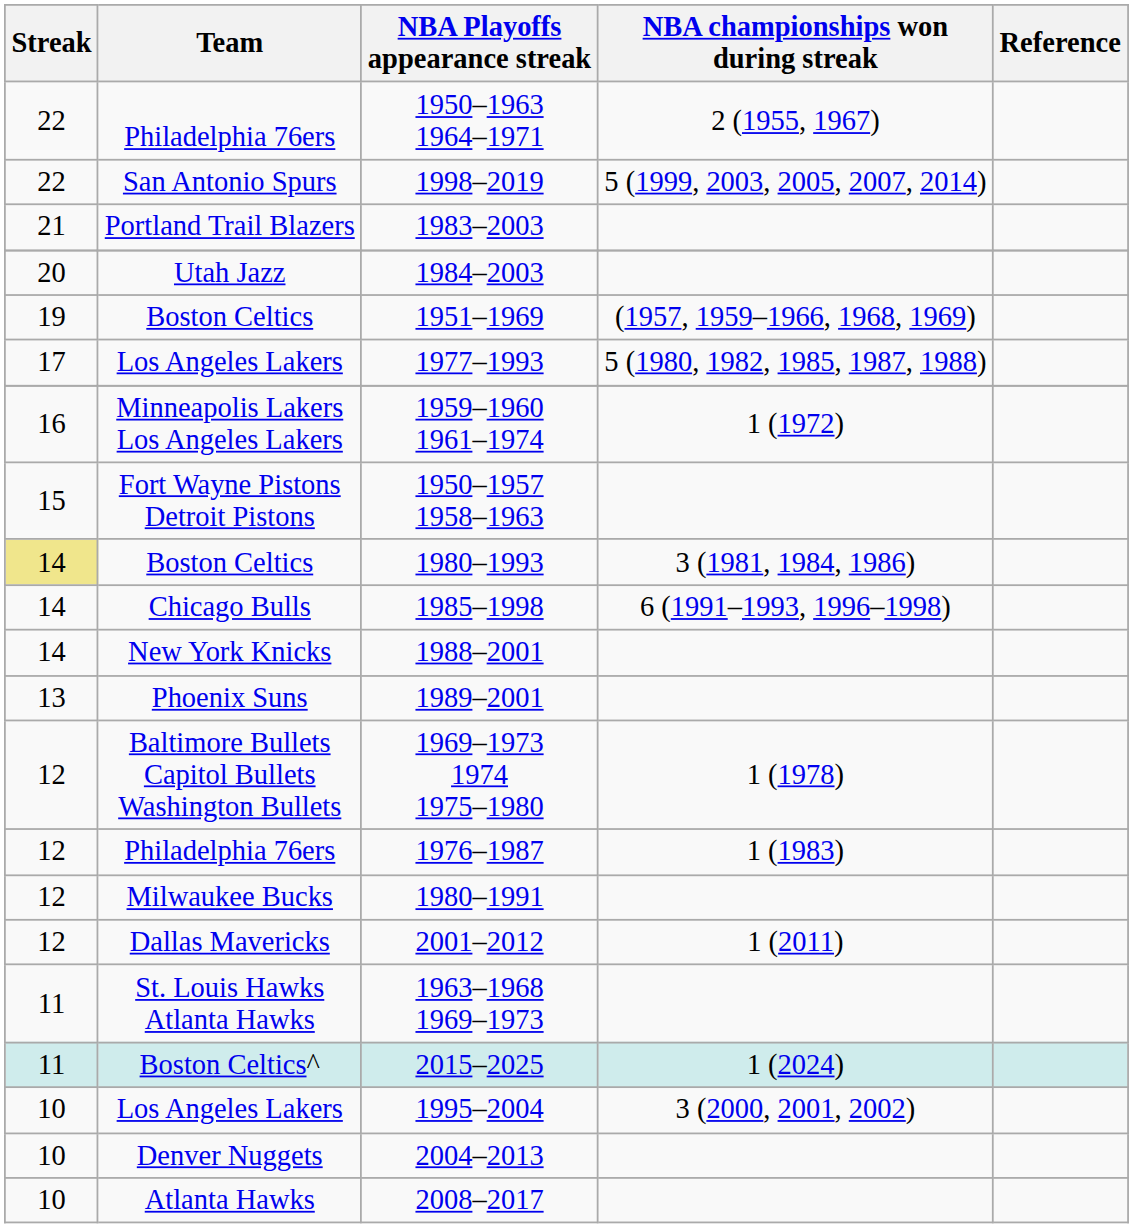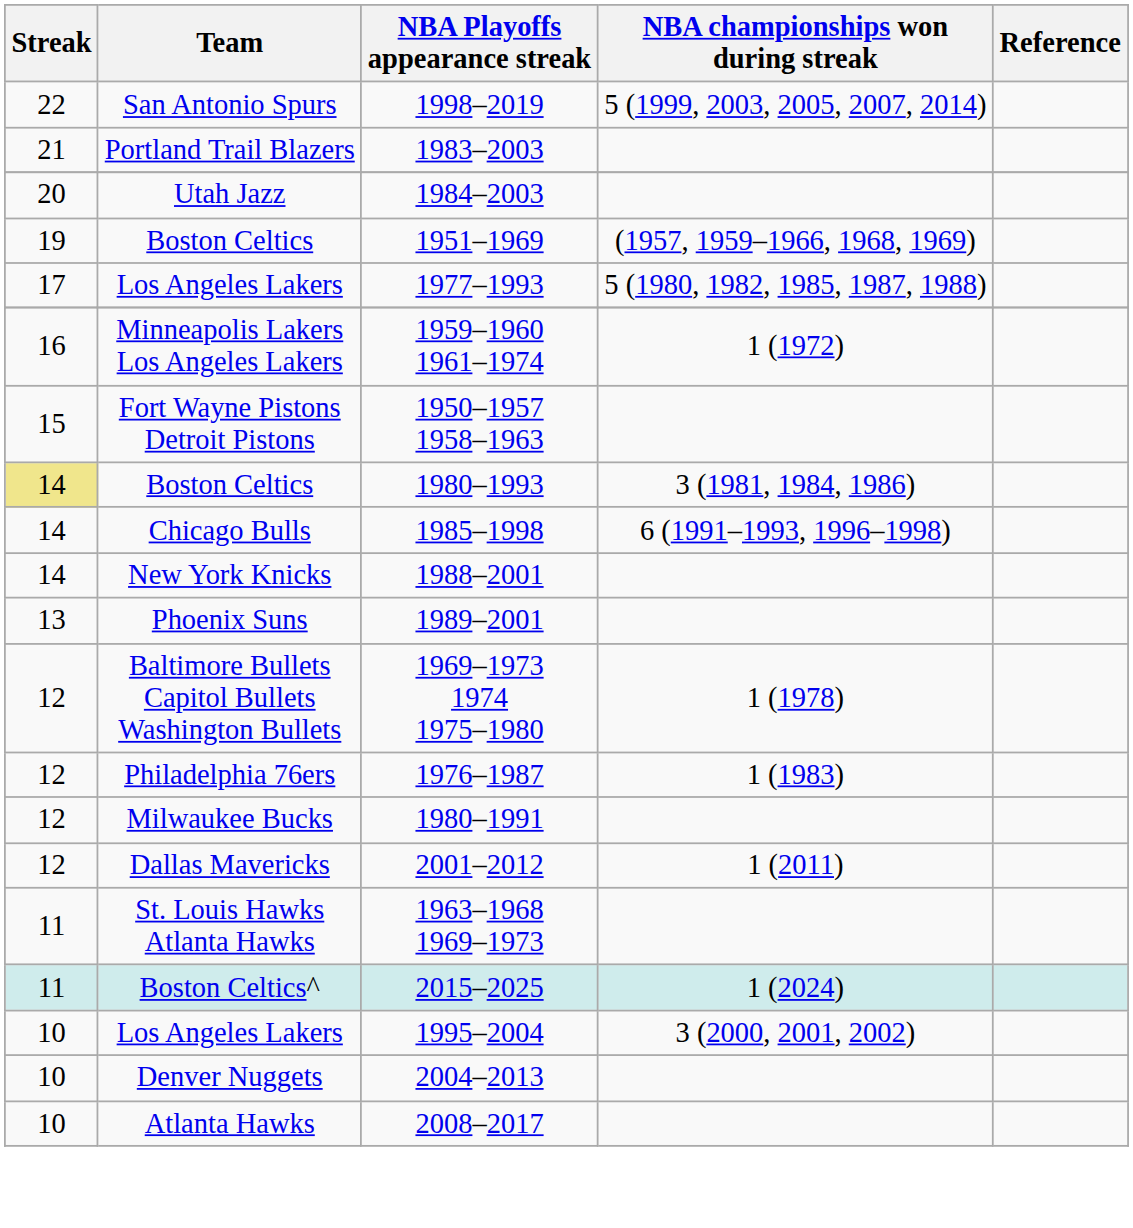- row: 22 | Philadelphia 76ers | 1950–1963 1964–1971 | 2 (1955, 1967)
